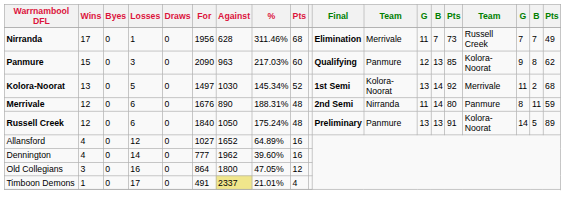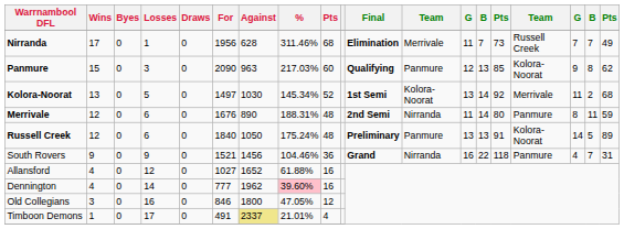+ row: South Rovers | 9 | 0 | 9 | 0 | 1521 | 1456 | 104.46% | 36 | Grand | Nirranda | 16 | 22 | 118 | Panmure | 4 | 7 | 31
Allansford | %: 64.89% -> 61.88%
Dennington | %: no background -> pink background
Old Collegians | For: 864 -> 846
